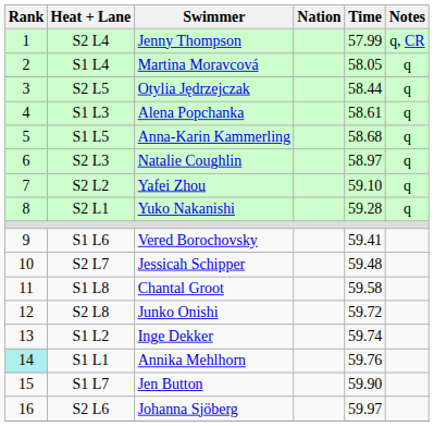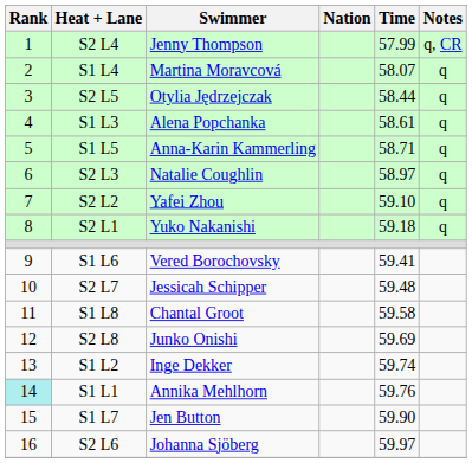S1 L4 | Time: 58.05 -> 58.07
S1 L5 | Time: 58.68 -> 58.71
S2 L1 | Time: 59.28 -> 59.18
S2 L8 | Time: 59.72 -> 59.69
